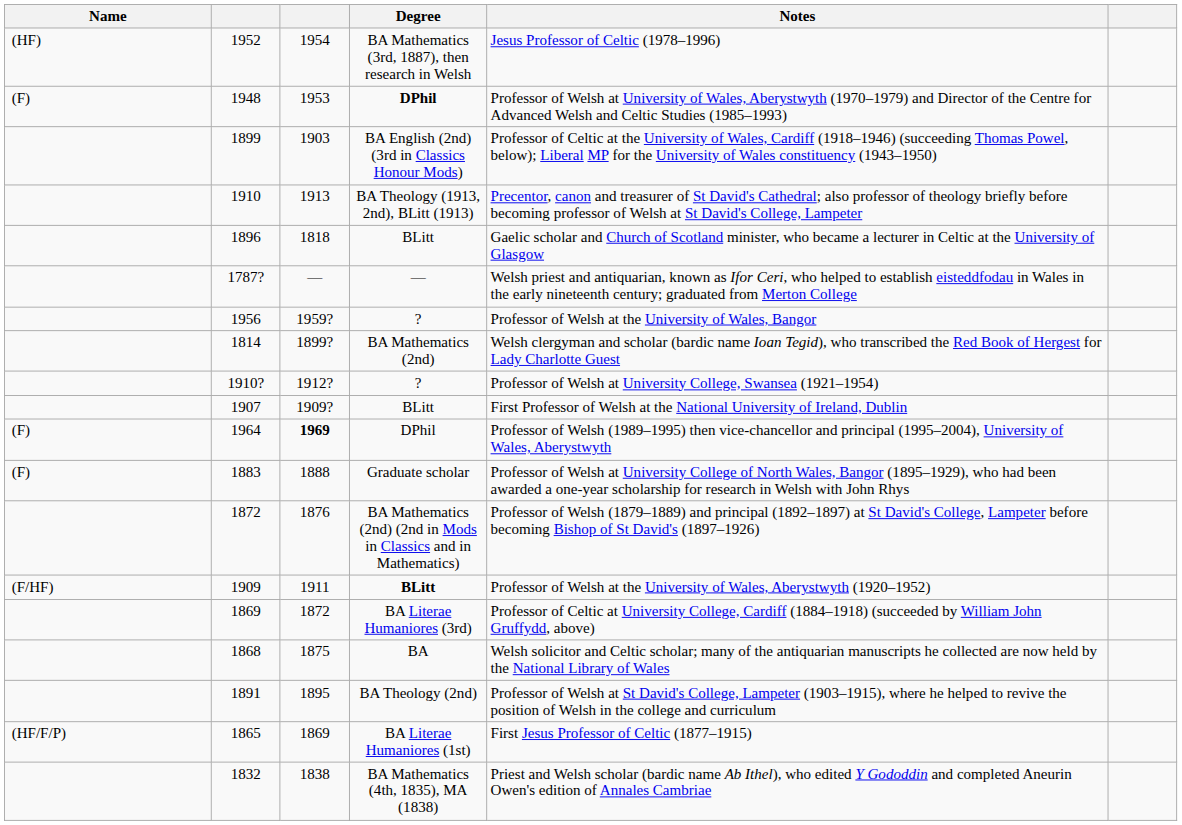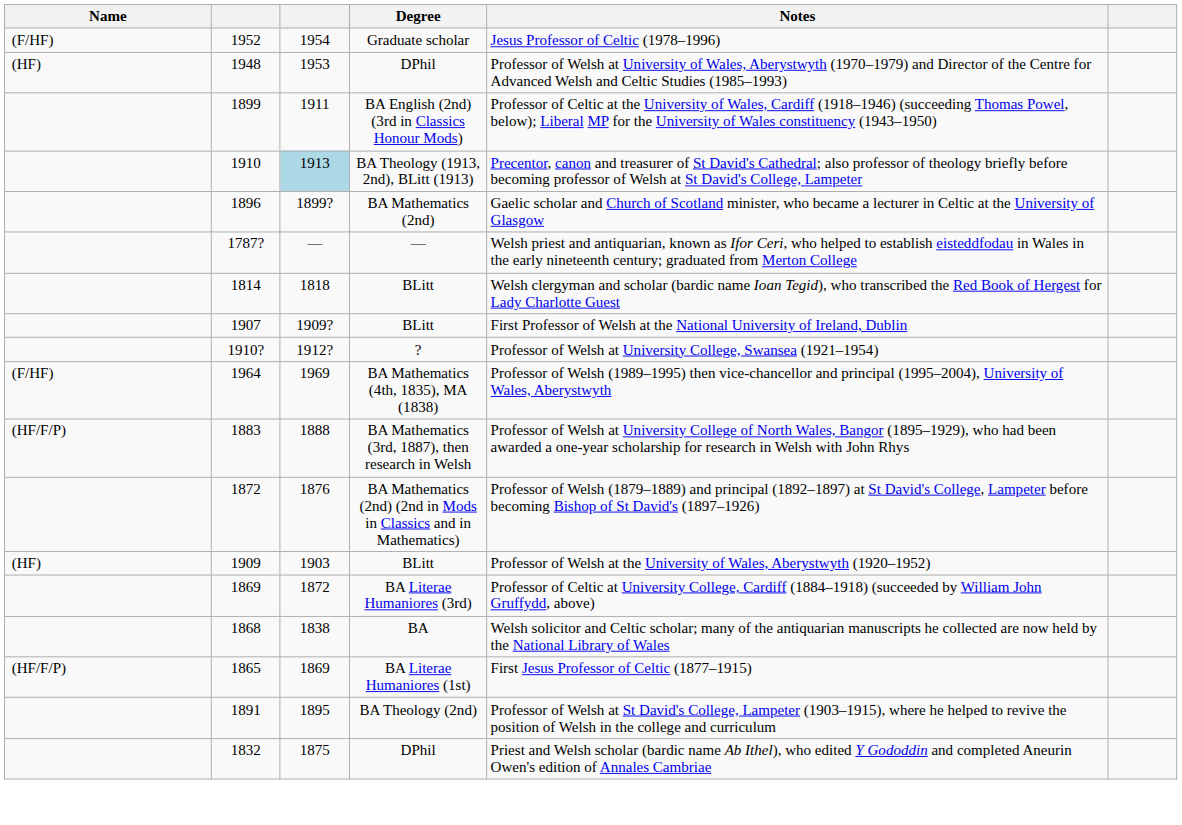1952 | Name: (HF) -> (F/HF)
1952 | Degree: BA Mathematics (3rd, 1887), then research in Welsh -> Graduate scholar
1948 | Name: (F) -> (HF)
1948 | Degree: bold -> normal
1899 | column 3: 1903 -> 1911
1910 | column 3: no background -> lightblue background
1896 | column 3: 1818 -> 1899?
1896 | Degree: BLitt -> BA Mathematics (2nd)
- row: 1956 | 1959? | ? | Professor of Welsh at the University of Wales, Bangor
1814 | column 3: 1899? -> 1818
1814 | Degree: BA Mathematics (2nd) -> BLitt
rows swapped: 1910? <-> 1907
1964 | Name: (F) -> (F/HF)
1964 | column 3: bold -> normal
1964 | Degree: DPhil -> BA Mathematics (4th, 1835), MA (1838)
1883 | Name: (F) -> (HF/F/P)
1883 | Degree: Graduate scholar -> BA Mathematics (3rd, 1887), then research in Welsh
1909 | Name: (F/HF) -> (HF)
1909 | column 3: 1911 -> 1903
1909 | Degree: bold -> normal
1868 | column 3: 1875 -> 1838
rows swapped: 1865 <-> 1891
1832 | column 3: 1838 -> 1875
1832 | Degree: BA Mathematics (4th, 1835), MA (1838) -> DPhil
